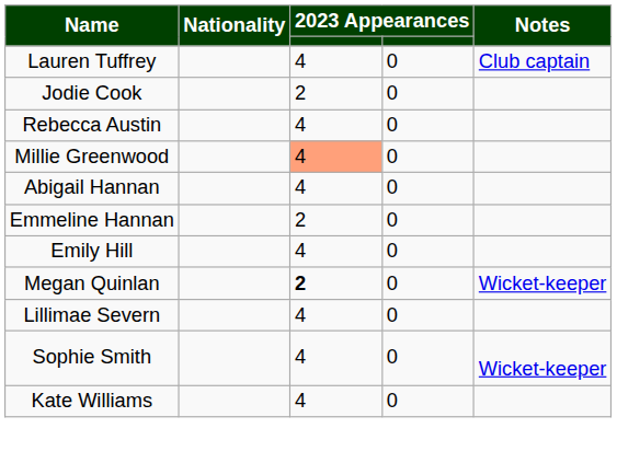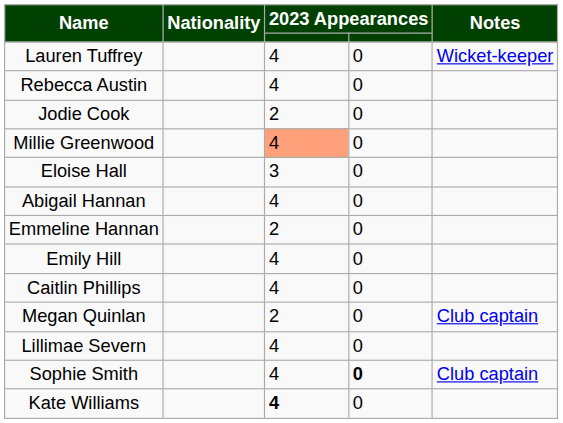Lauren Tuffrey | Notes: Club captain -> Wicket-keeper
rows swapped: Rebecca Austin <-> Jodie Cook
+ row: Eloise Hall | 3 | 0
+ row: Caitlin Phillips | 4 | 0
Megan Quinlan | column 3: bold -> normal
Megan Quinlan | Notes: Wicket-keeper -> Club captain
Sophie Smith | column 4: normal -> bold
Sophie Smith | Notes: Wicket-keeper -> Club captain
Kate Williams | column 3: normal -> bold
